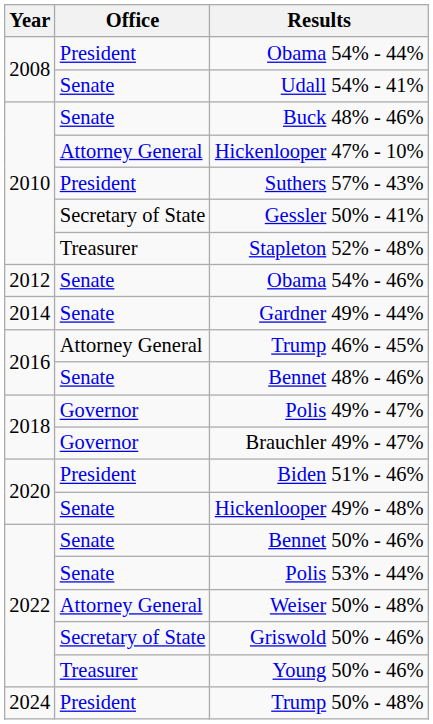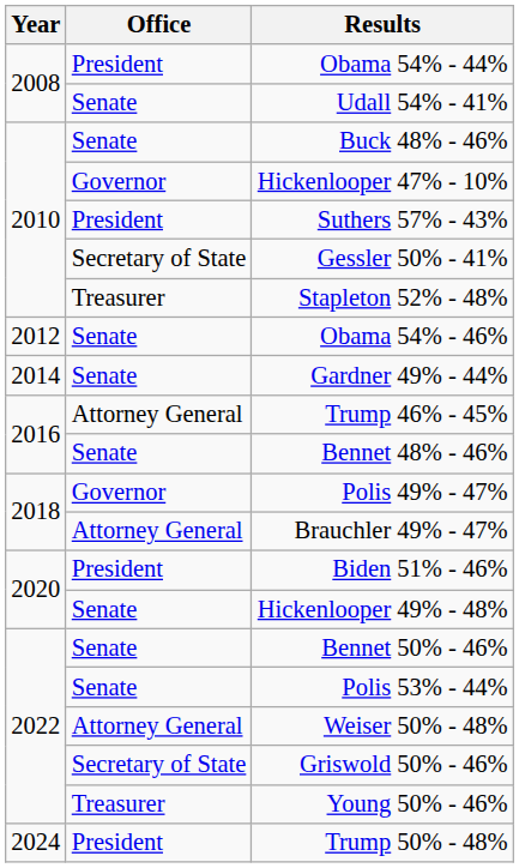Hickenlooper 47% - 10% | Office: Attorney General -> Governor
Brauchler 49% - 47% | Office: Governor -> Attorney General
